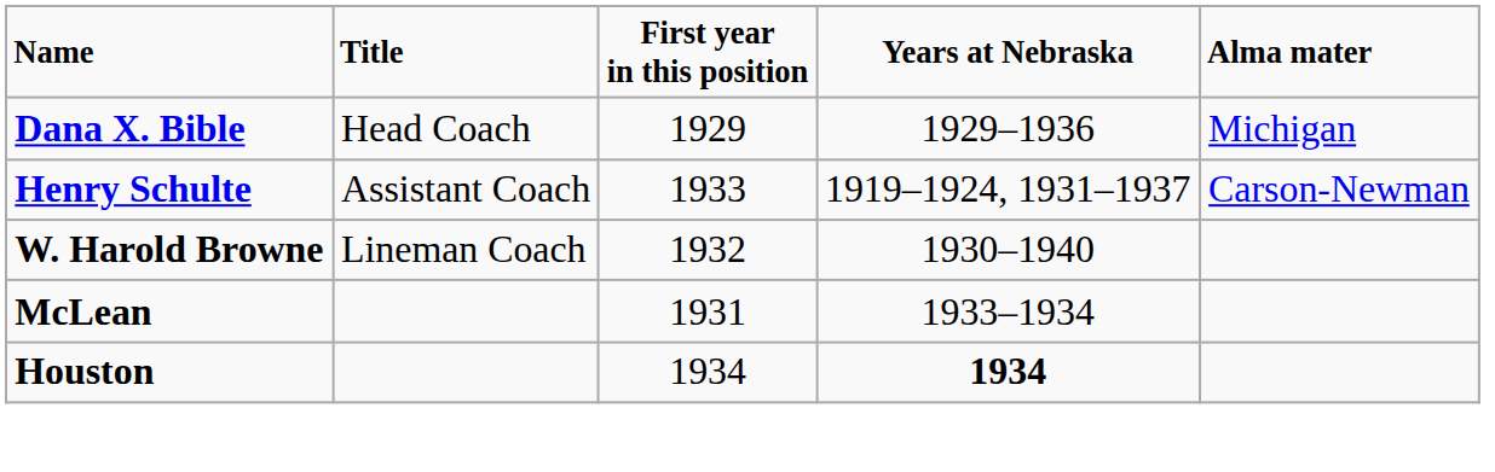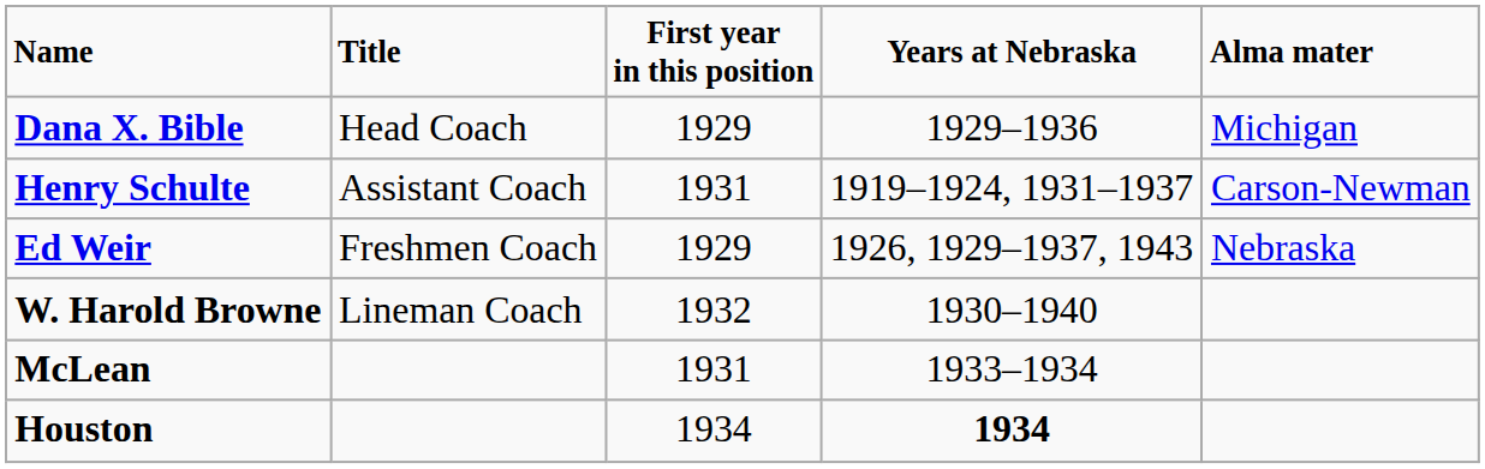Henry Schulte | First year in this position: 1933 -> 1931
+ row: Ed Weir | Freshmen Coach | 1929 | 1926, 1929–1937, 1943 | Nebraska
